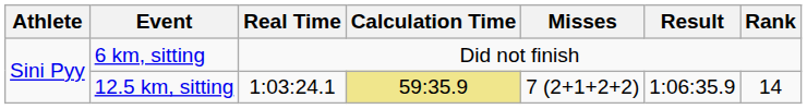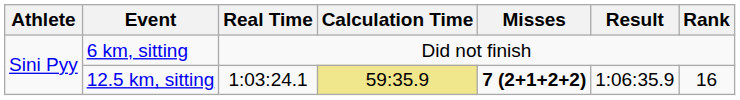12.5 km, sitting | Misses: normal -> bold
12.5 km, sitting | Rank: 14 -> 16
